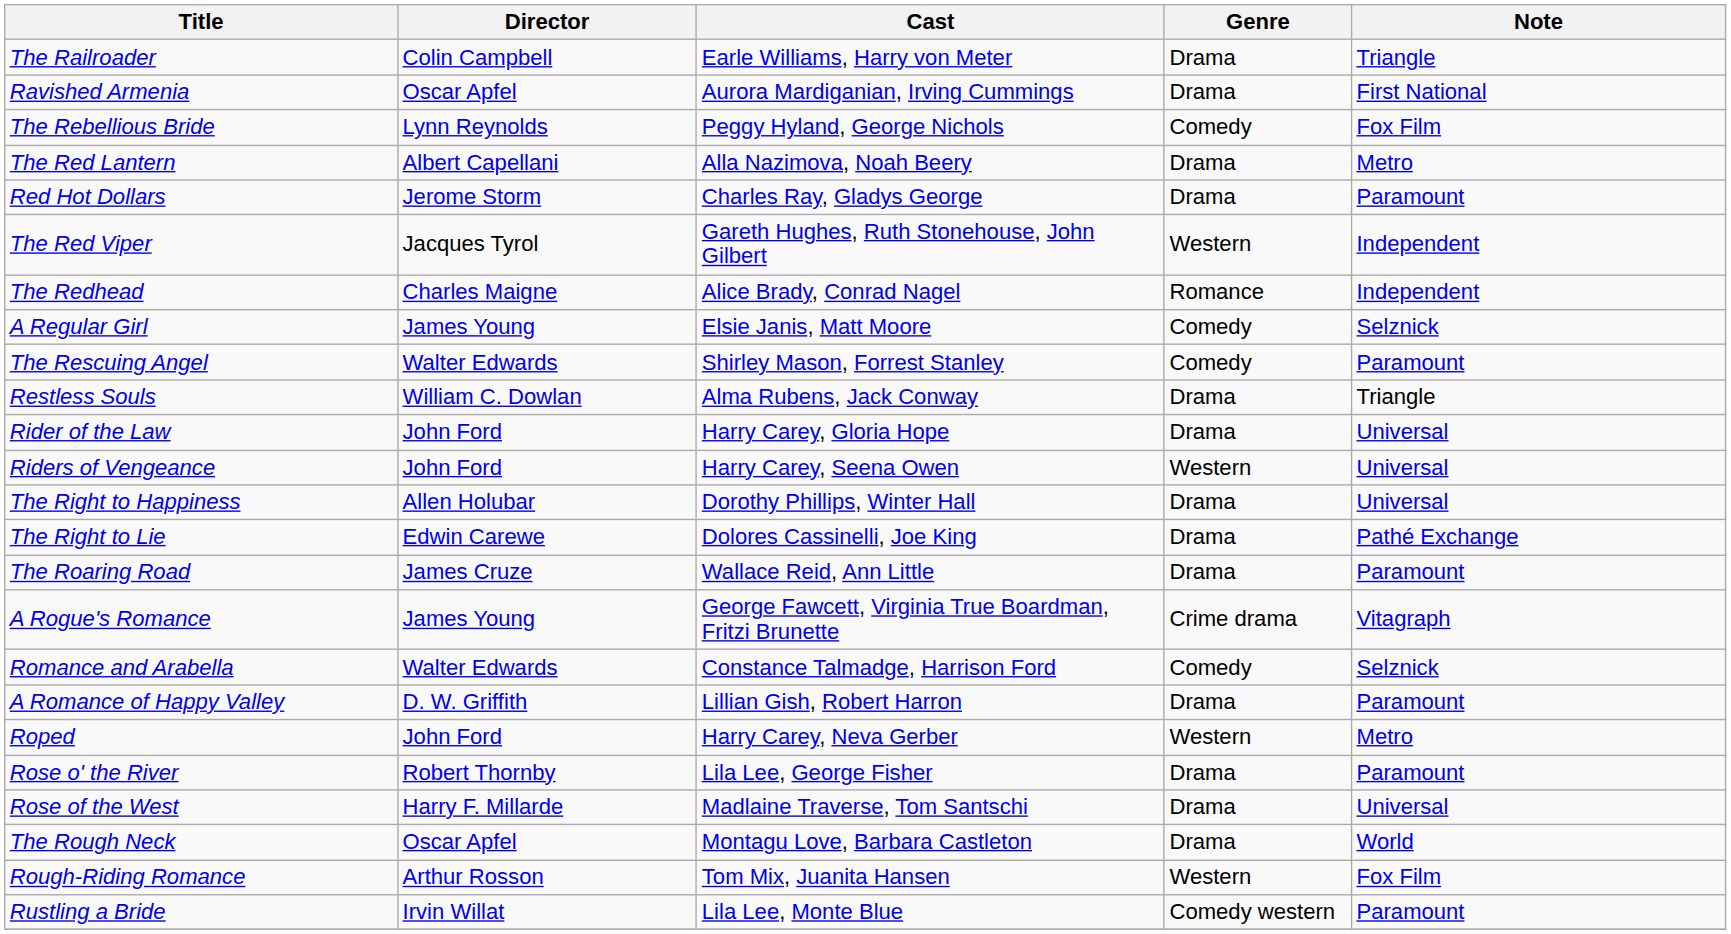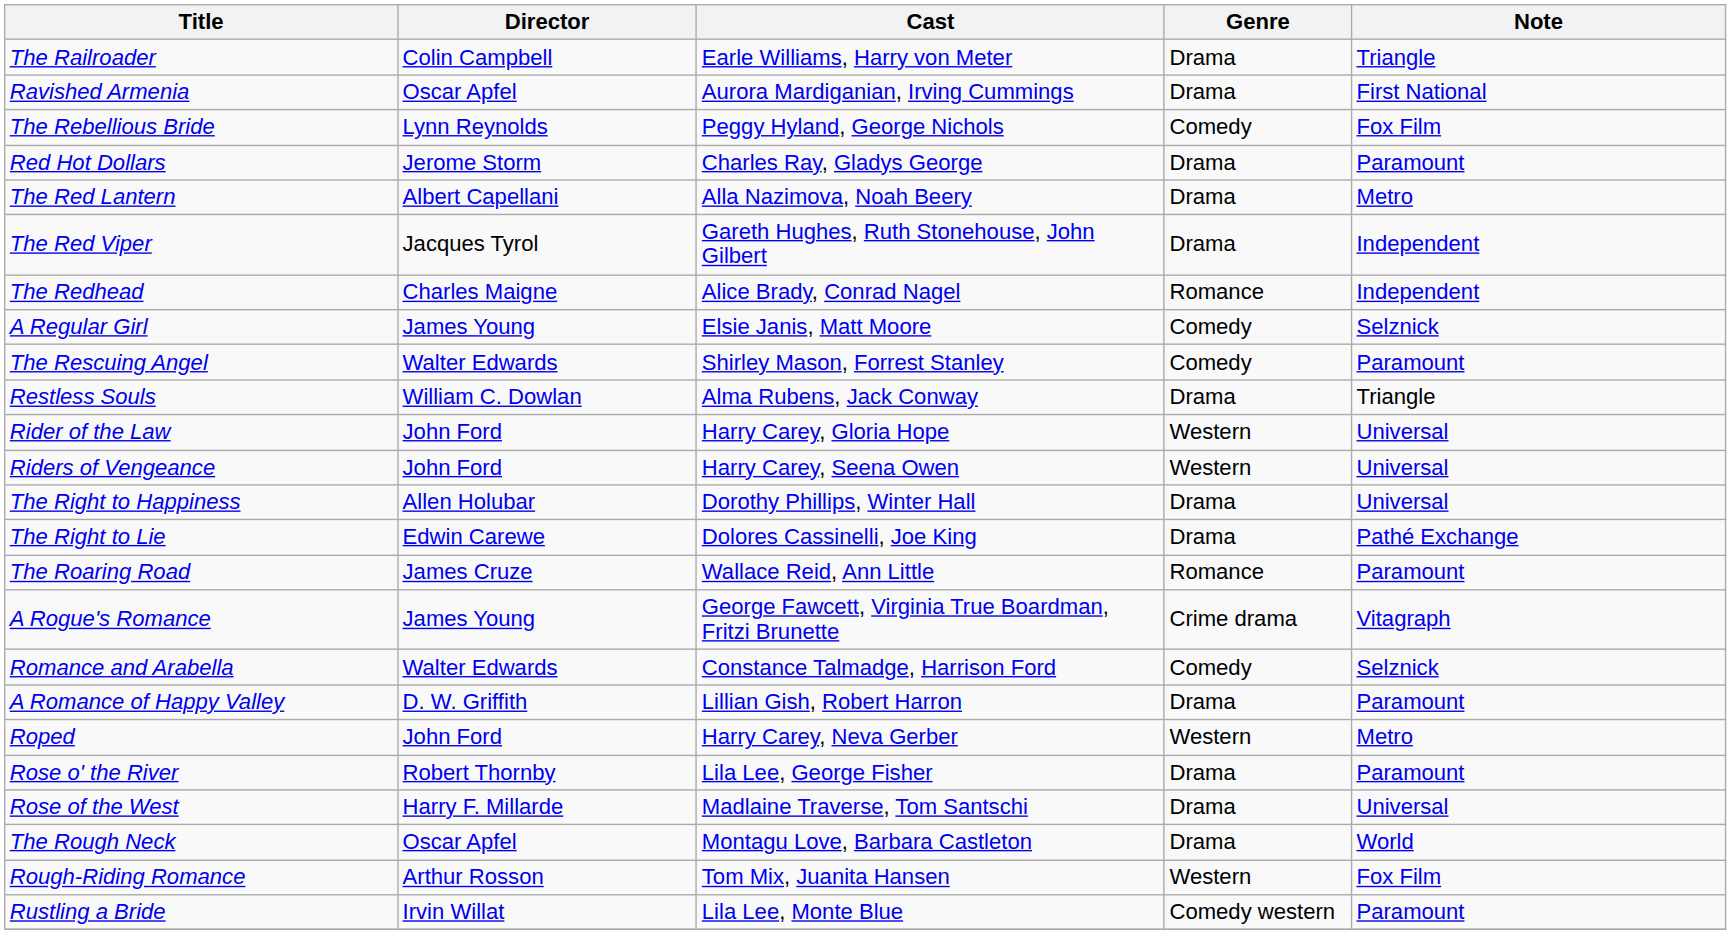rows swapped: Red Hot Dollars <-> The Red Lantern
The Red Viper | Genre: Western -> Drama
Rider of the Law | Genre: Drama -> Western
The Roaring Road | Genre: Drama -> Romance
